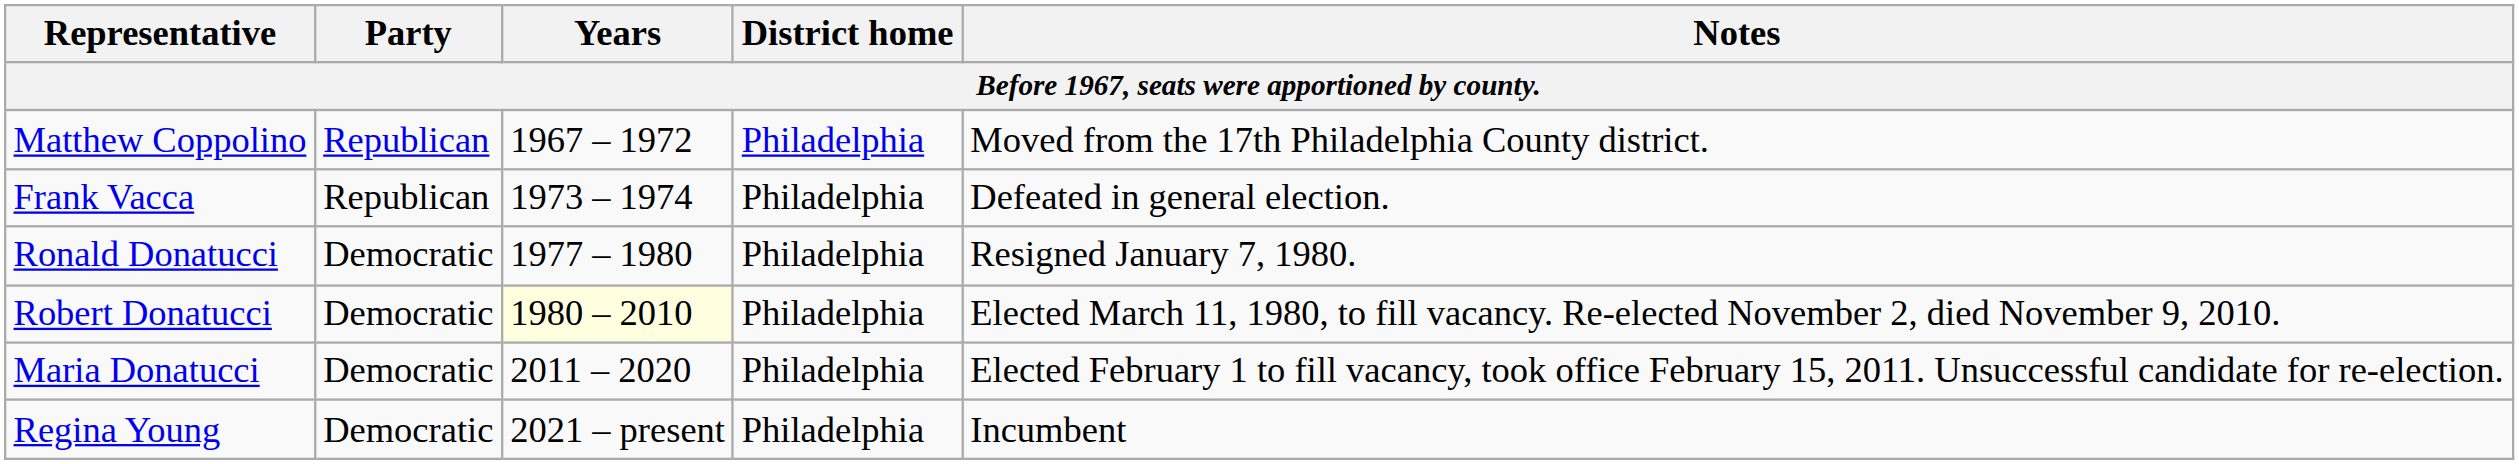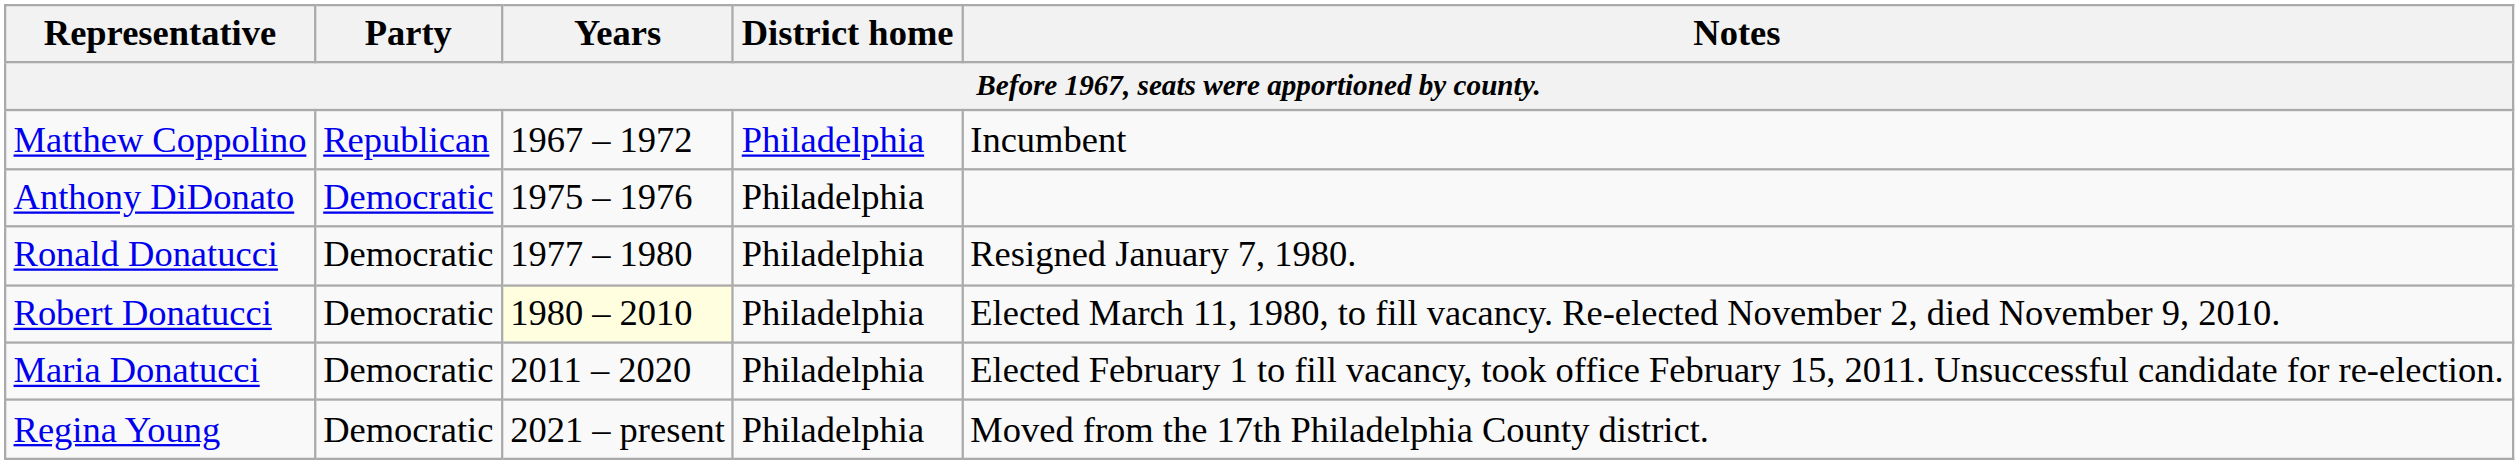Matthew Coppolino | Notes: Moved from the 17th Philadelphia County district. -> Incumbent
- row: Frank Vacca | Republican | 1973 – 1974 | Philadelphia | Defeated in general election.
+ row: Anthony DiDonato | Democratic | 1975 – 1976 | Philadelphia
Regina Young | Notes: Incumbent -> Moved from the 17th Philadelphia County district.
